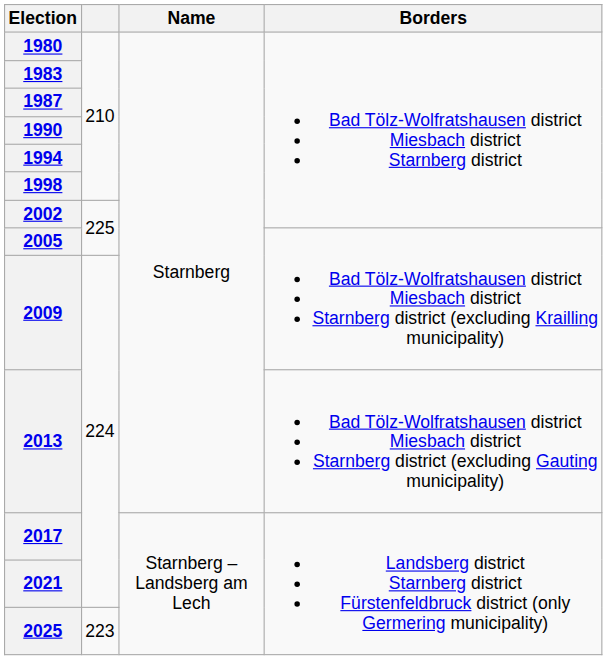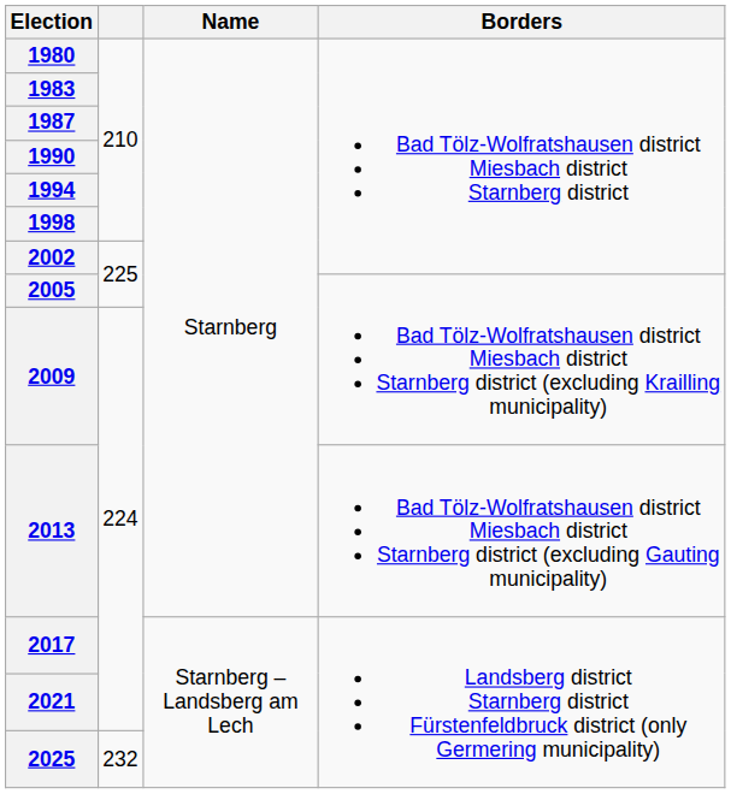2025 | column 2: 223 -> 232
